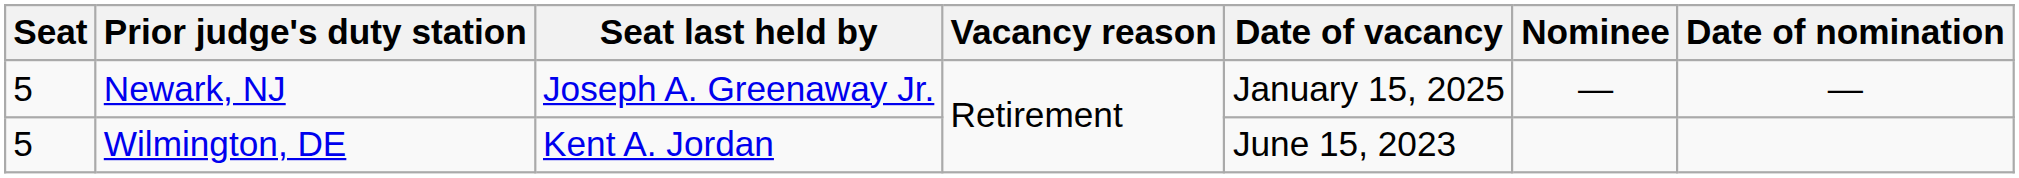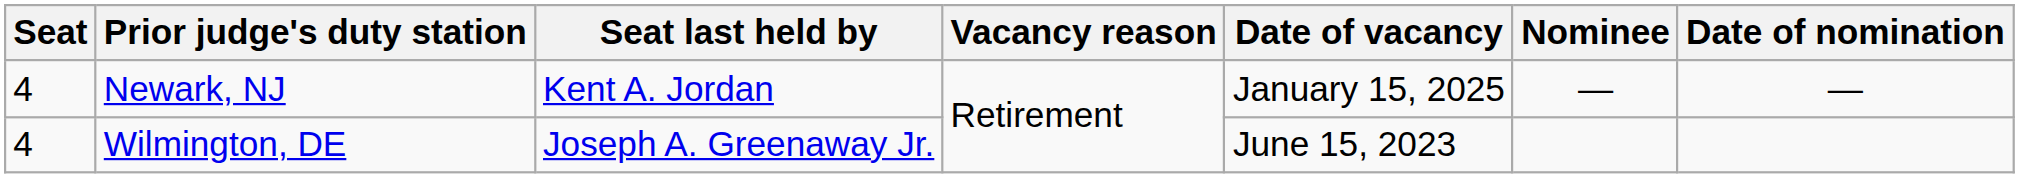Newark, NJ | Seat: 5 -> 4
Newark, NJ | Seat last held by: Joseph A. Greenaway Jr. -> Kent A. Jordan
Wilmington, DE | Seat: 5 -> 4
Wilmington, DE | Seat last held by: Kent A. Jordan -> Joseph A. Greenaway Jr.
